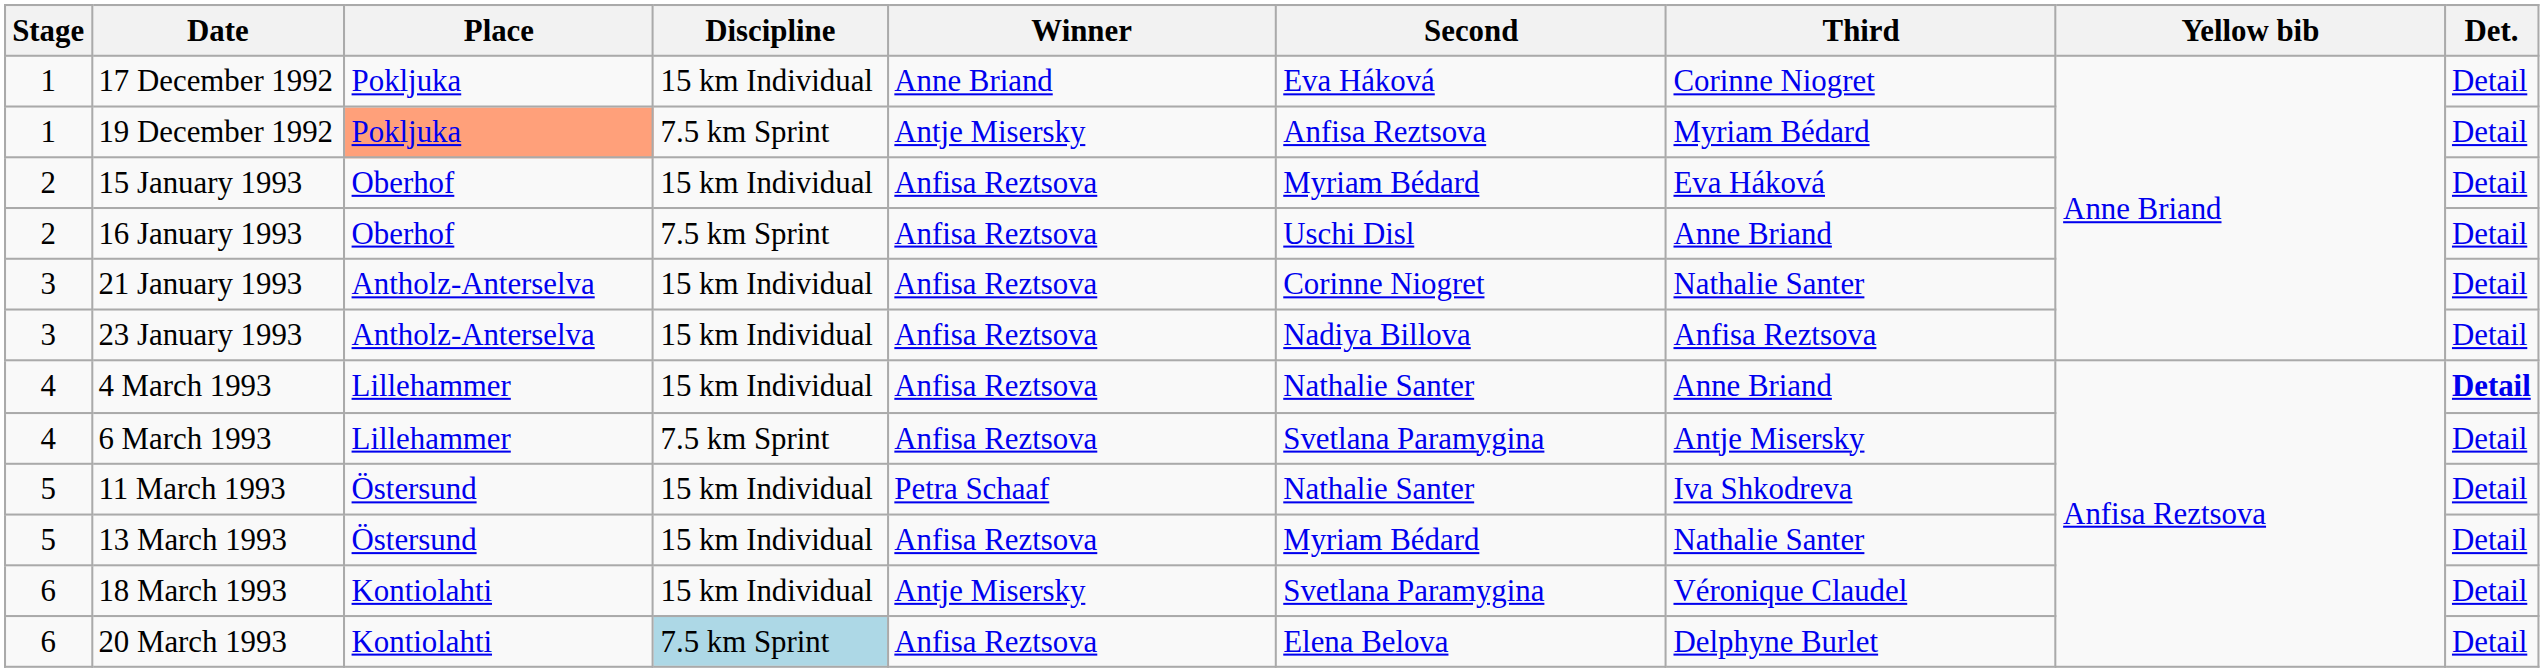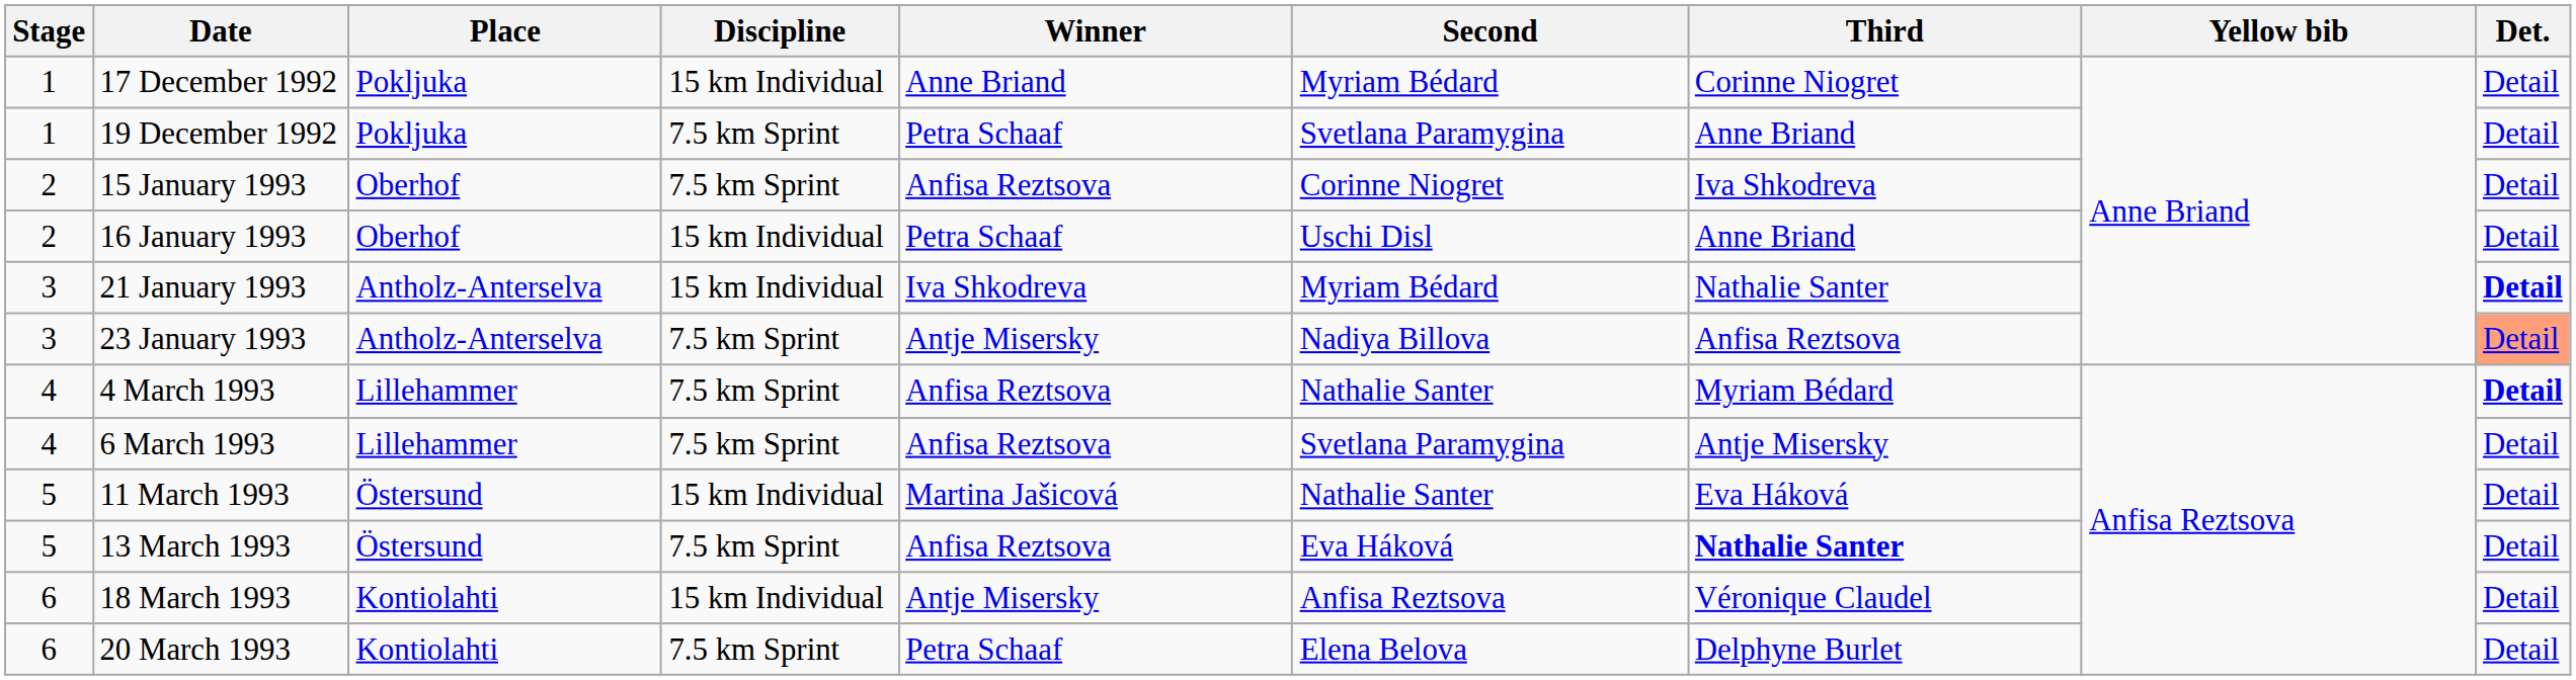17 December 1992 | Second: Eva Háková -> Myriam Bédard
19 December 1992 | Place: lightsalmon background -> no background
19 December 1992 | Winner: Antje Misersky -> Petra Schaaf
19 December 1992 | Second: Anfisa Reztsova -> Svetlana Paramygina
19 December 1992 | Third: Myriam Bédard -> Anne Briand
15 January 1993 | Discipline: 15 km Individual -> 7.5 km Sprint
15 January 1993 | Second: Myriam Bédard -> Corinne Niogret
15 January 1993 | Third: Eva Háková -> Iva Shkodreva
16 January 1993 | Discipline: 7.5 km Sprint -> 15 km Individual
16 January 1993 | Winner: Anfisa Reztsova -> Petra Schaaf
21 January 1993 | Winner: Anfisa Reztsova -> Iva Shkodreva
21 January 1993 | Second: Corinne Niogret -> Myriam Bédard
21 January 1993 | Det.: normal -> bold
23 January 1993 | Discipline: 15 km Individual -> 7.5 km Sprint
23 January 1993 | Winner: Anfisa Reztsova -> Antje Misersky
23 January 1993 | Det.: no background -> lightsalmon background
4 March 1993 | Discipline: 15 km Individual -> 7.5 km Sprint
4 March 1993 | Third: Anne Briand -> Myriam Bédard
11 March 1993 | Winner: Petra Schaaf -> Martina Jašicová
11 March 1993 | Third: Iva Shkodreva -> Eva Háková
13 March 1993 | Discipline: 15 km Individual -> 7.5 km Sprint
13 March 1993 | Second: Myriam Bédard -> Eva Háková
13 March 1993 | Third: normal -> bold
18 March 1993 | Second: Svetlana Paramygina -> Anfisa Reztsova
20 March 1993 | Discipline: lightblue background -> no background
20 March 1993 | Winner: Anfisa Reztsova -> Petra Schaaf
